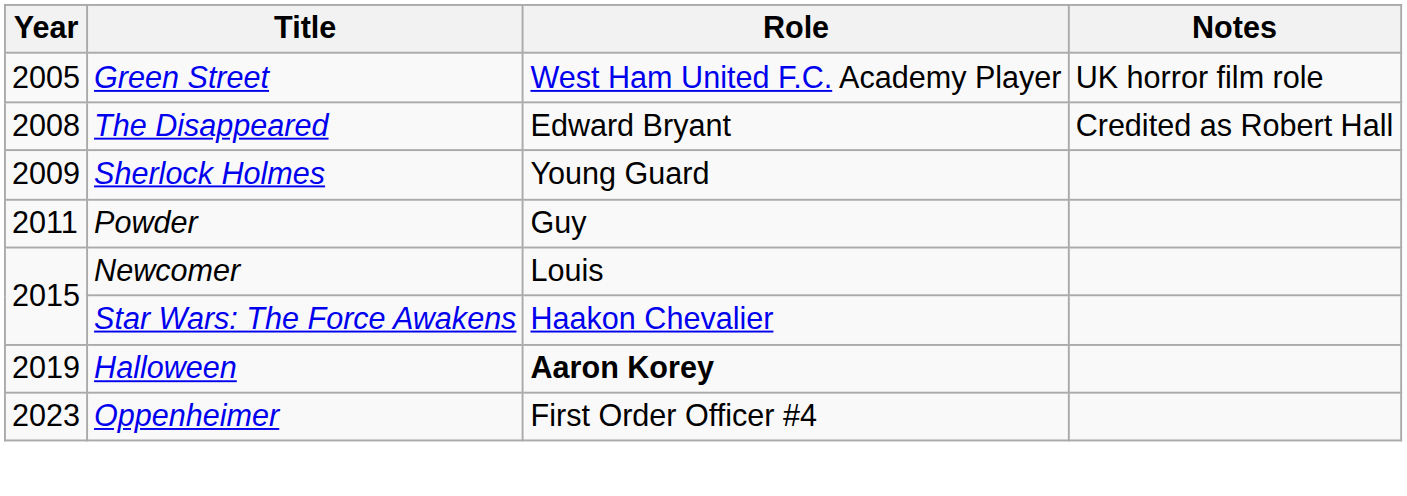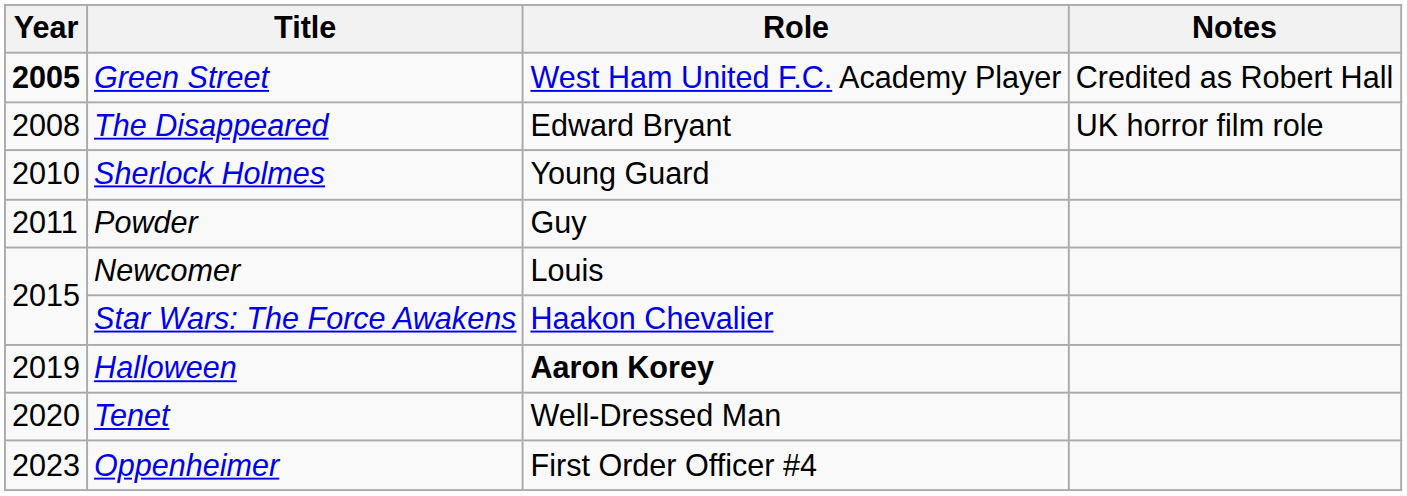Green Street | Year: normal -> bold
Green Street | Notes: UK horror film role -> Credited as Robert Hall
The Disappeared | Notes: Credited as Robert Hall -> UK horror film role
Sherlock Holmes | Year: 2009 -> 2010
+ row: 2020 | Tenet | Well-Dressed Man
